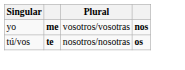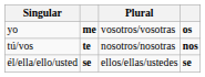yo | column 4: nos -> os
tú/vos | column 4: os -> nos
+ row: él/ella/ello/usted | se | ellos/ellas/ustedes | se
